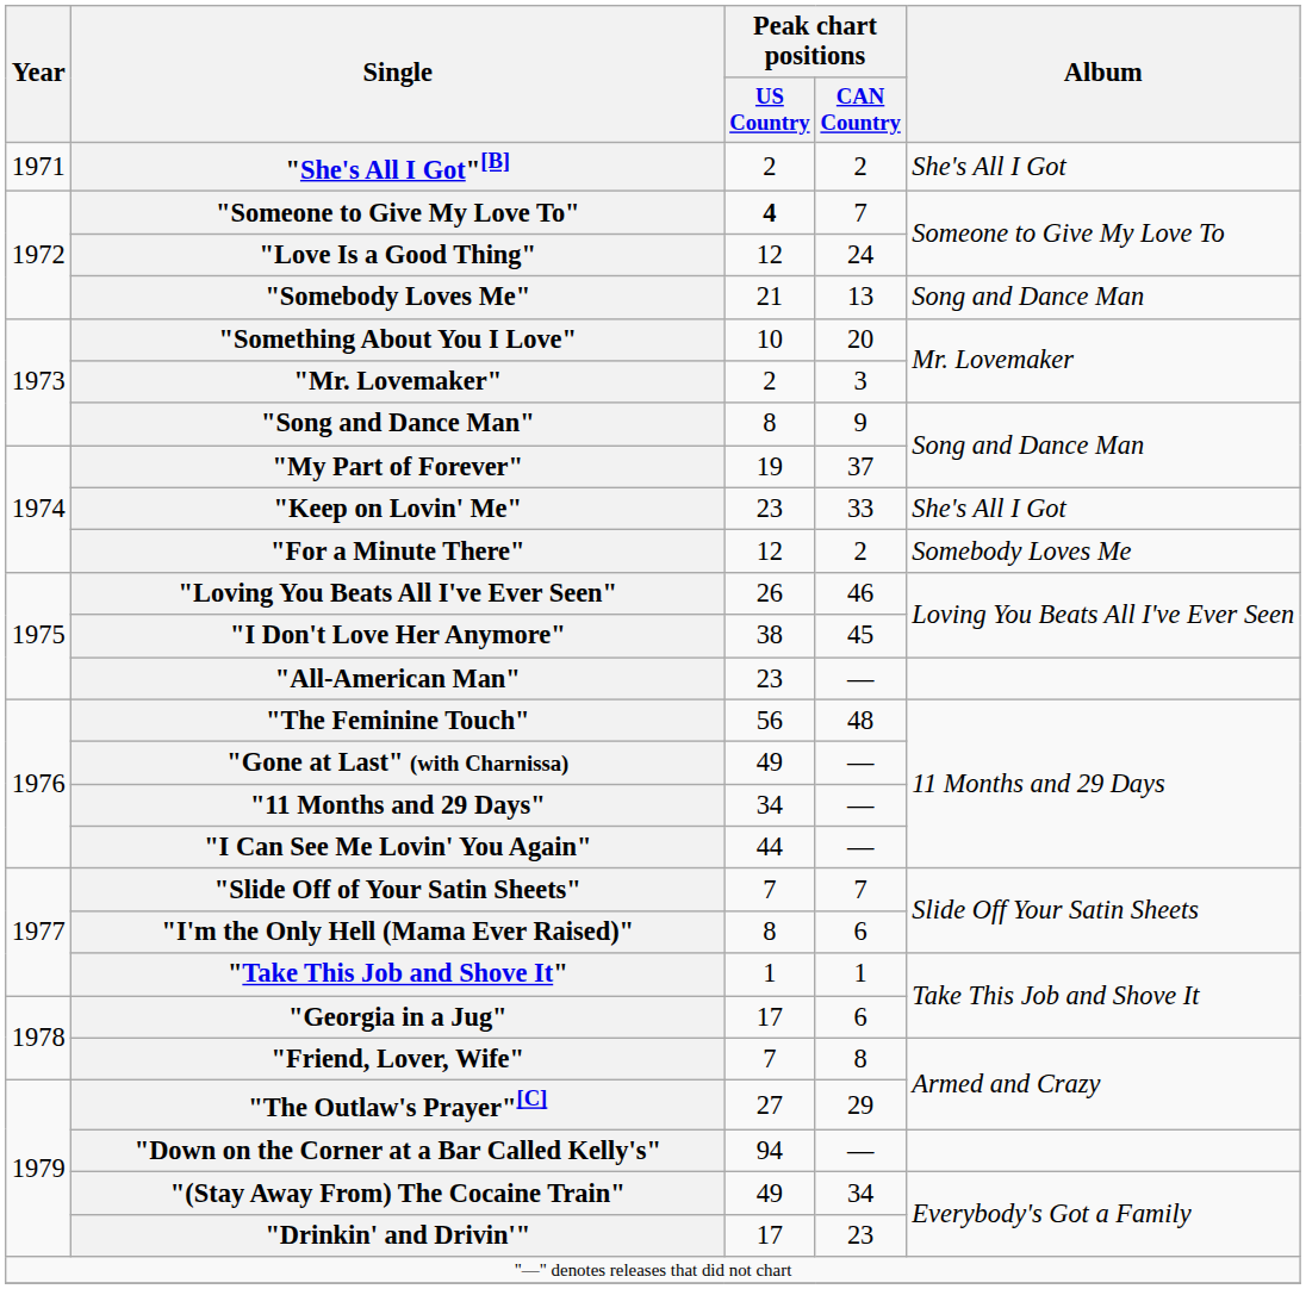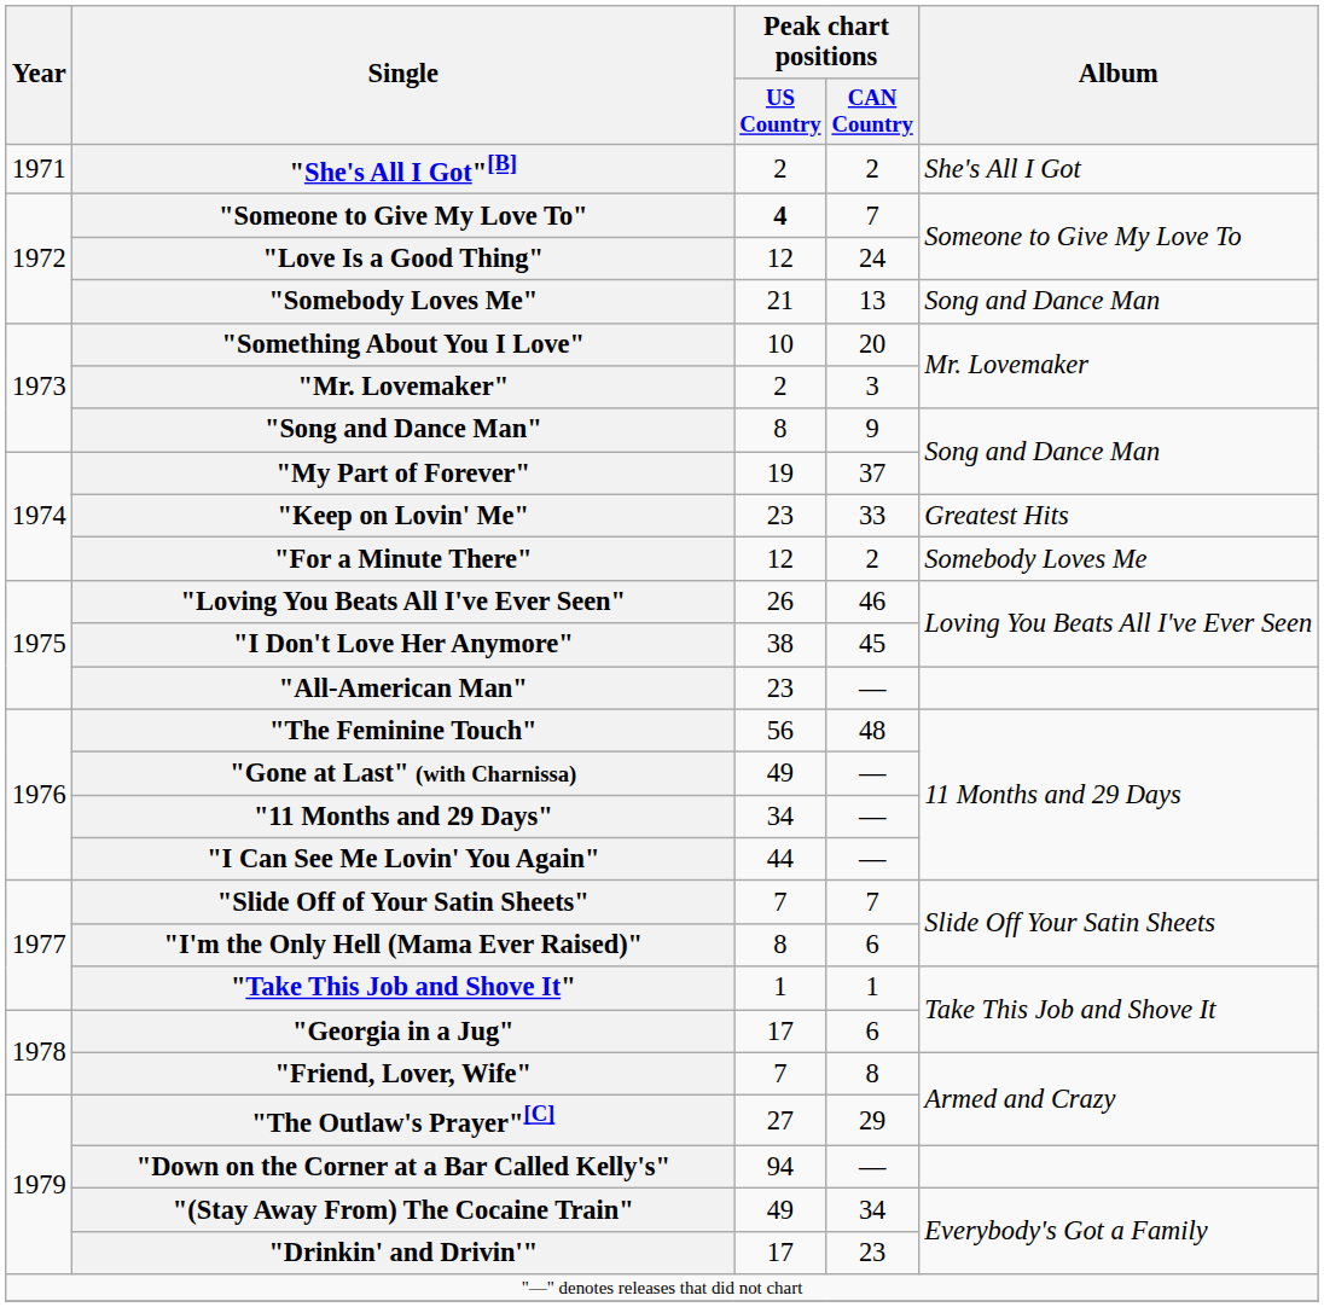"Keep on Lovin' Me" | Album: She's All I Got -> Greatest Hits
